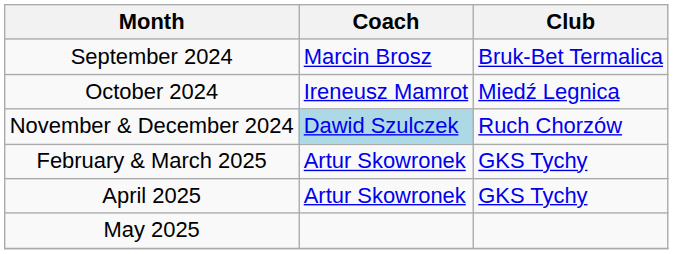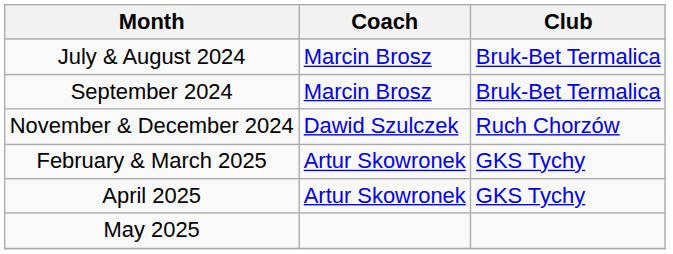+ row: July & August 2024 | Marcin Brosz | Bruk-Bet Termalica
- row: October 2024 | Ireneusz Mamrot | Miedź Legnica
November & December 2024 | Coach: lightblue background -> no background
